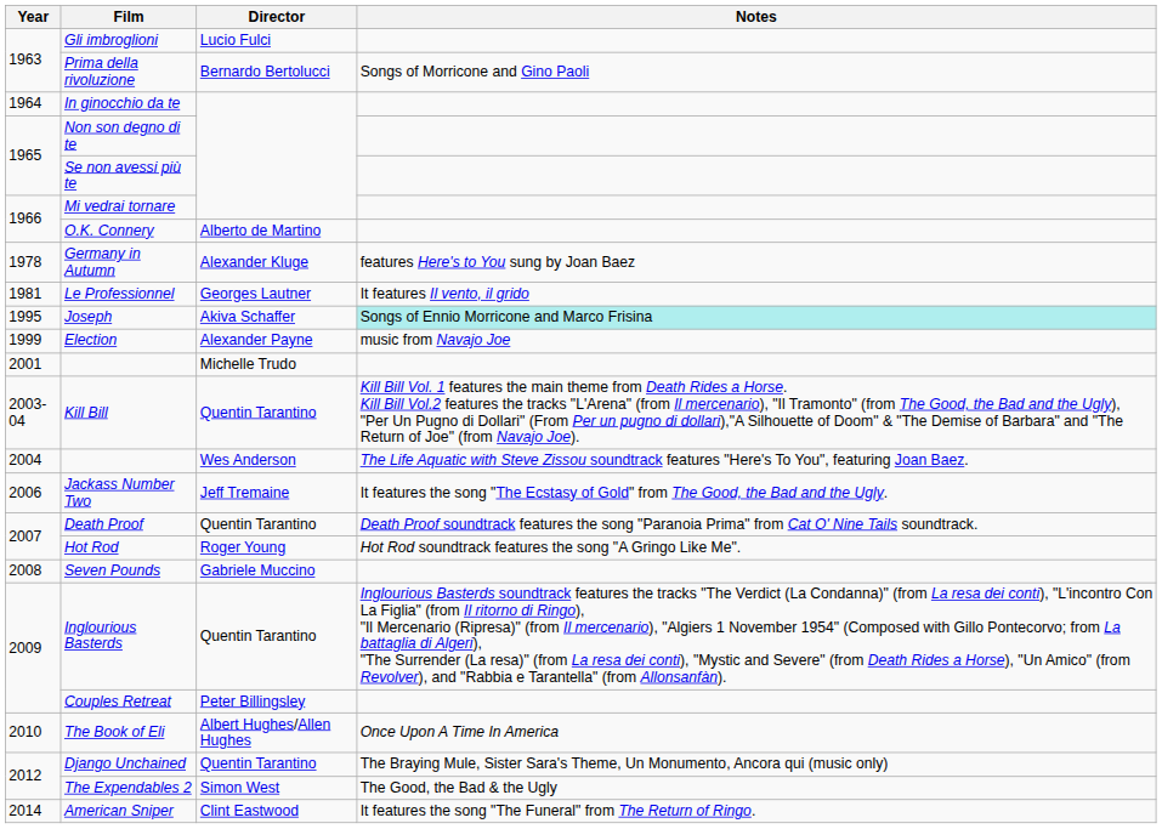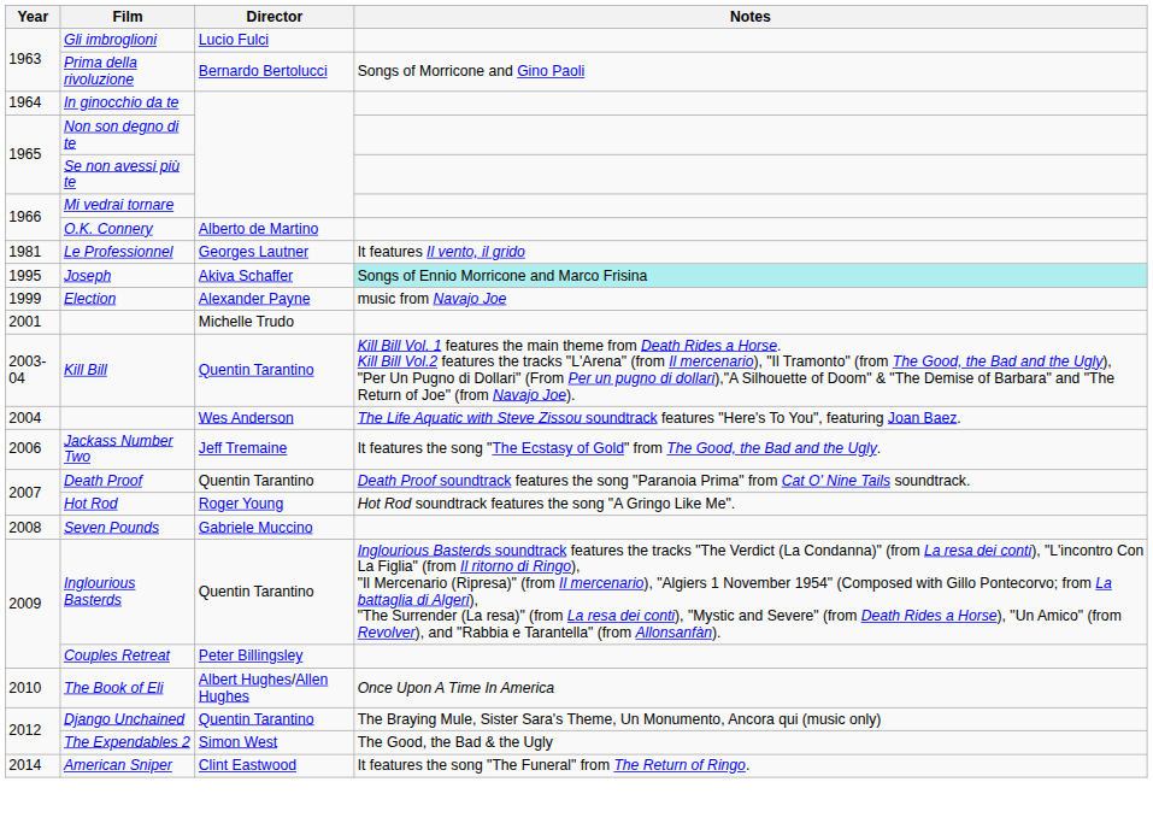- row: 1978 | Germany in Autumn | Alexander Kluge | features Here's to You sung by Joan Baez
